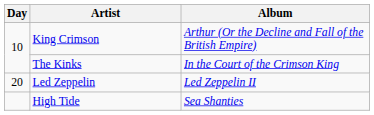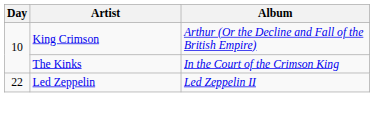Led Zeppelin | Day: 20 -> 22
- row: High Tide | Sea Shanties
